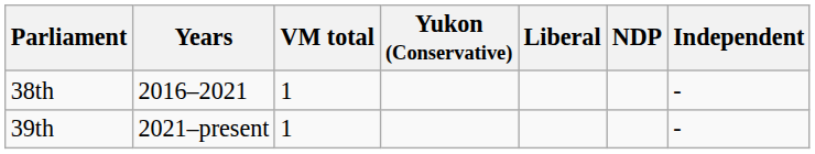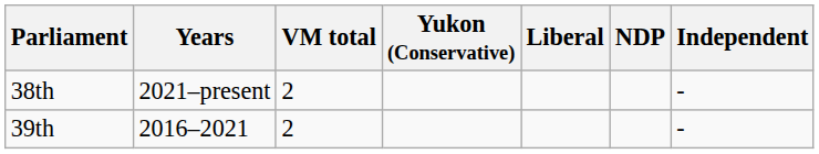38th | Years: 2016–2021 -> 2021–present
38th | VM total: 1 -> 2
39th | Years: 2021–present -> 2016–2021
39th | VM total: 1 -> 2
